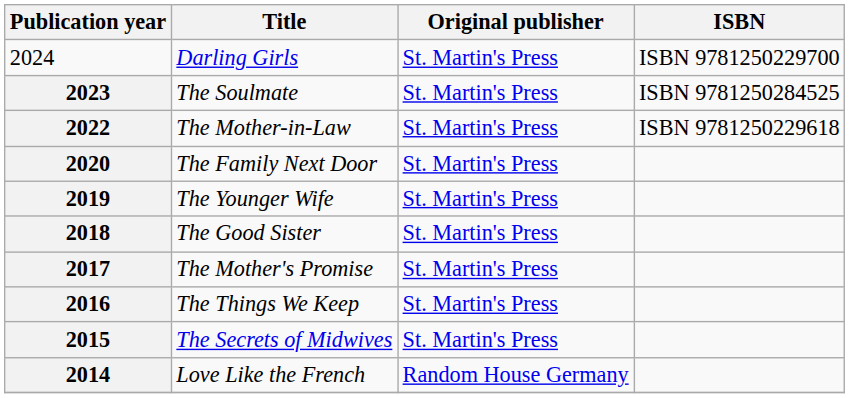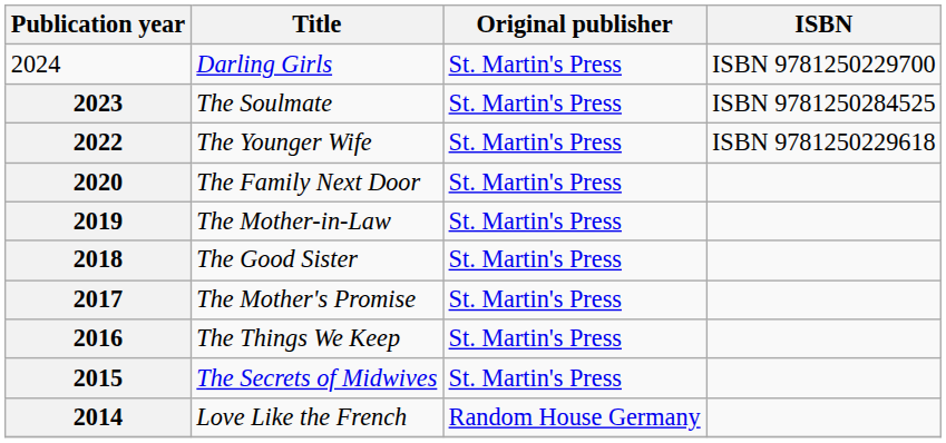2022 | Title: The Mother-in-Law -> The Younger Wife
2019 | Title: The Younger Wife -> The Mother-in-Law
